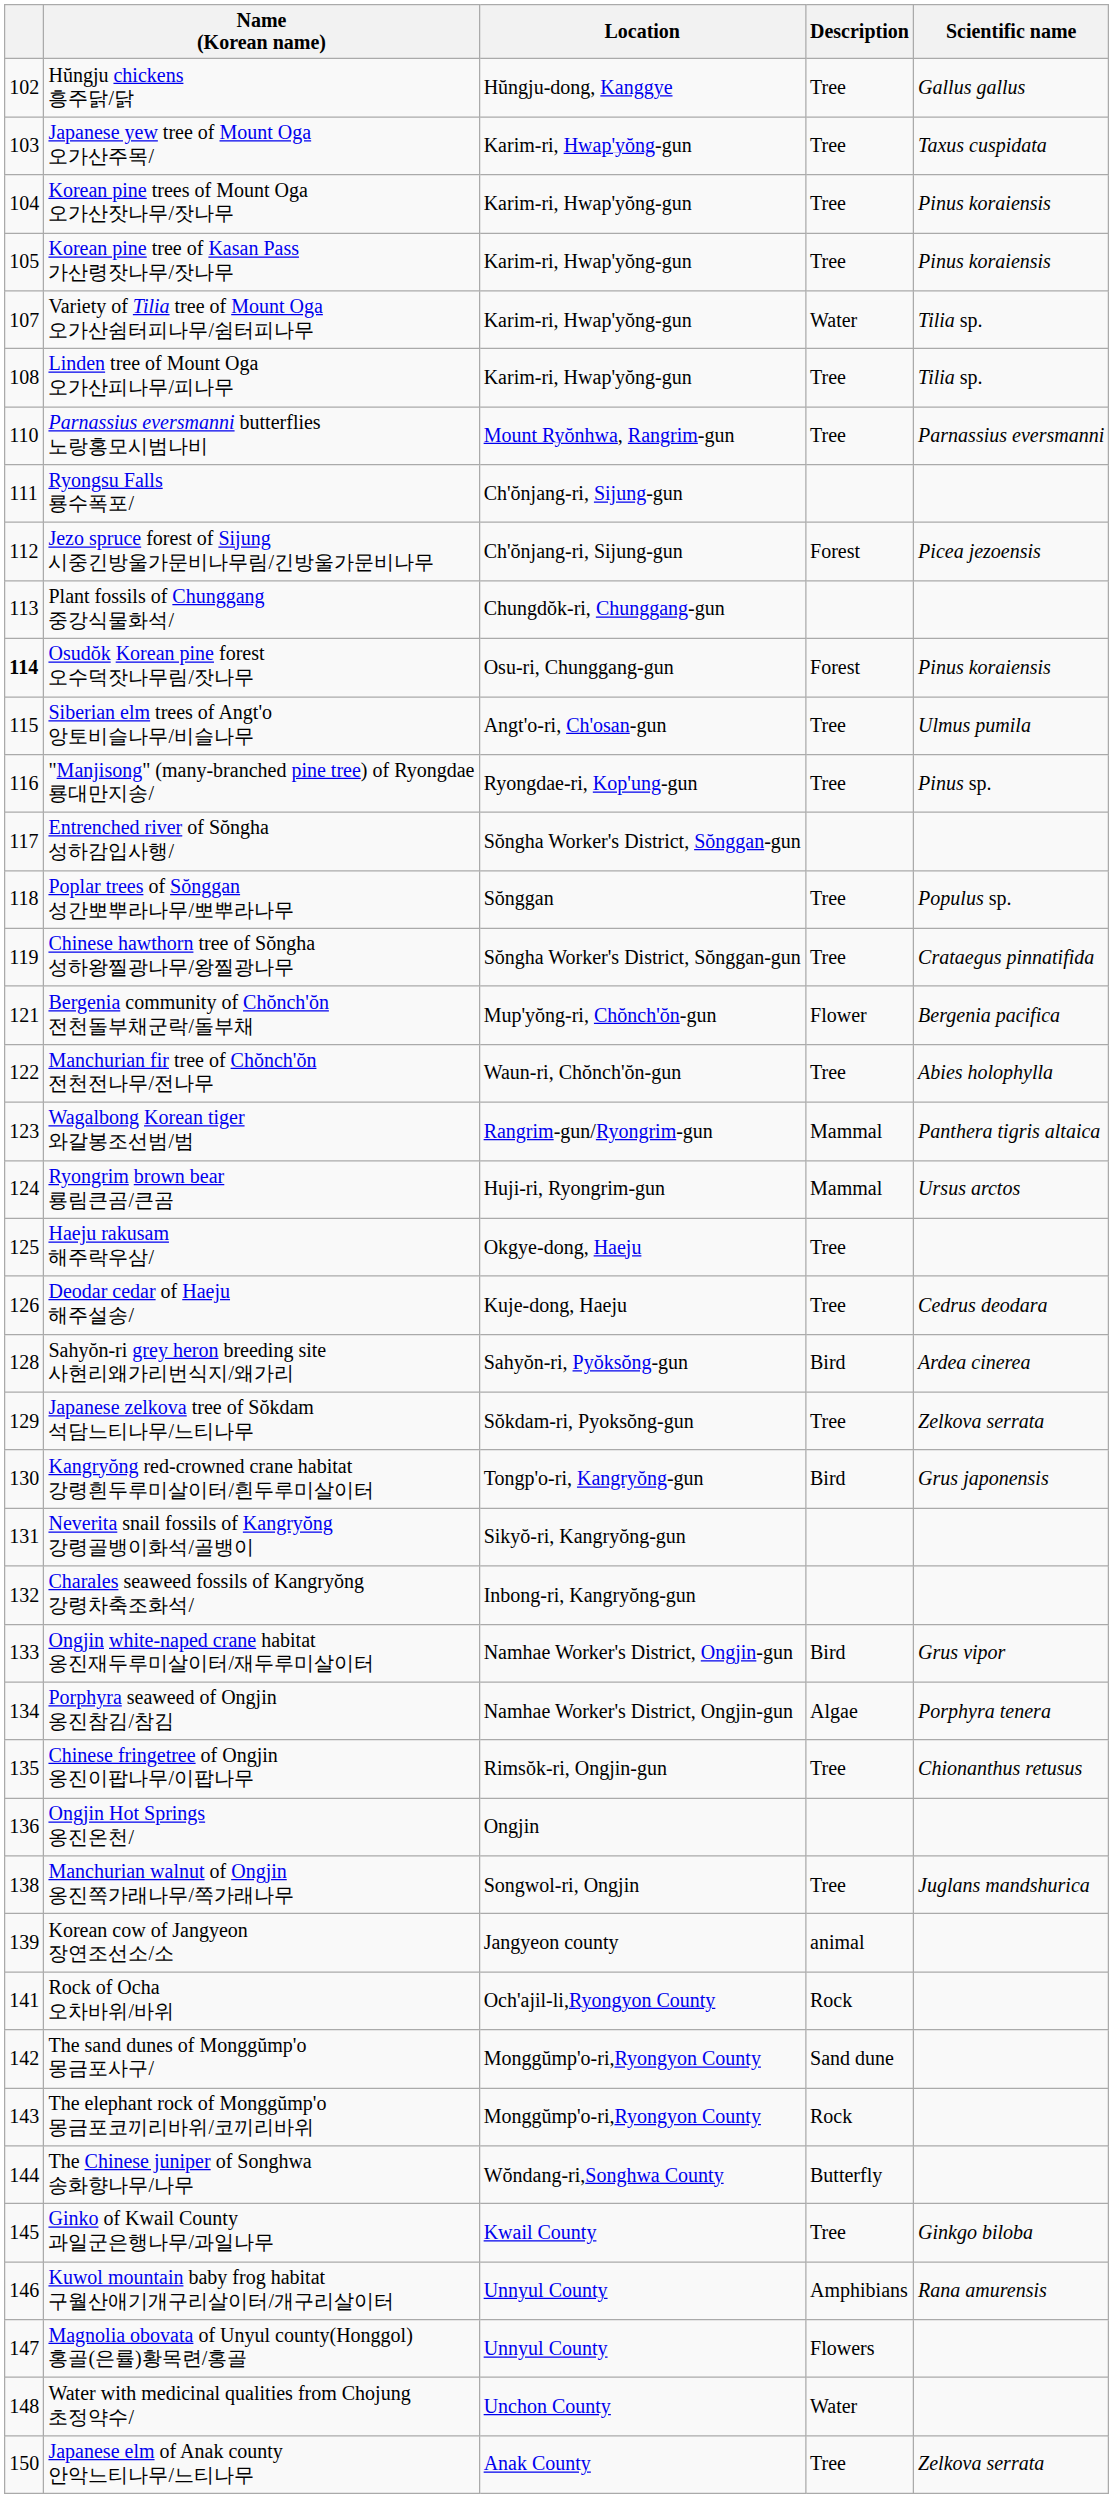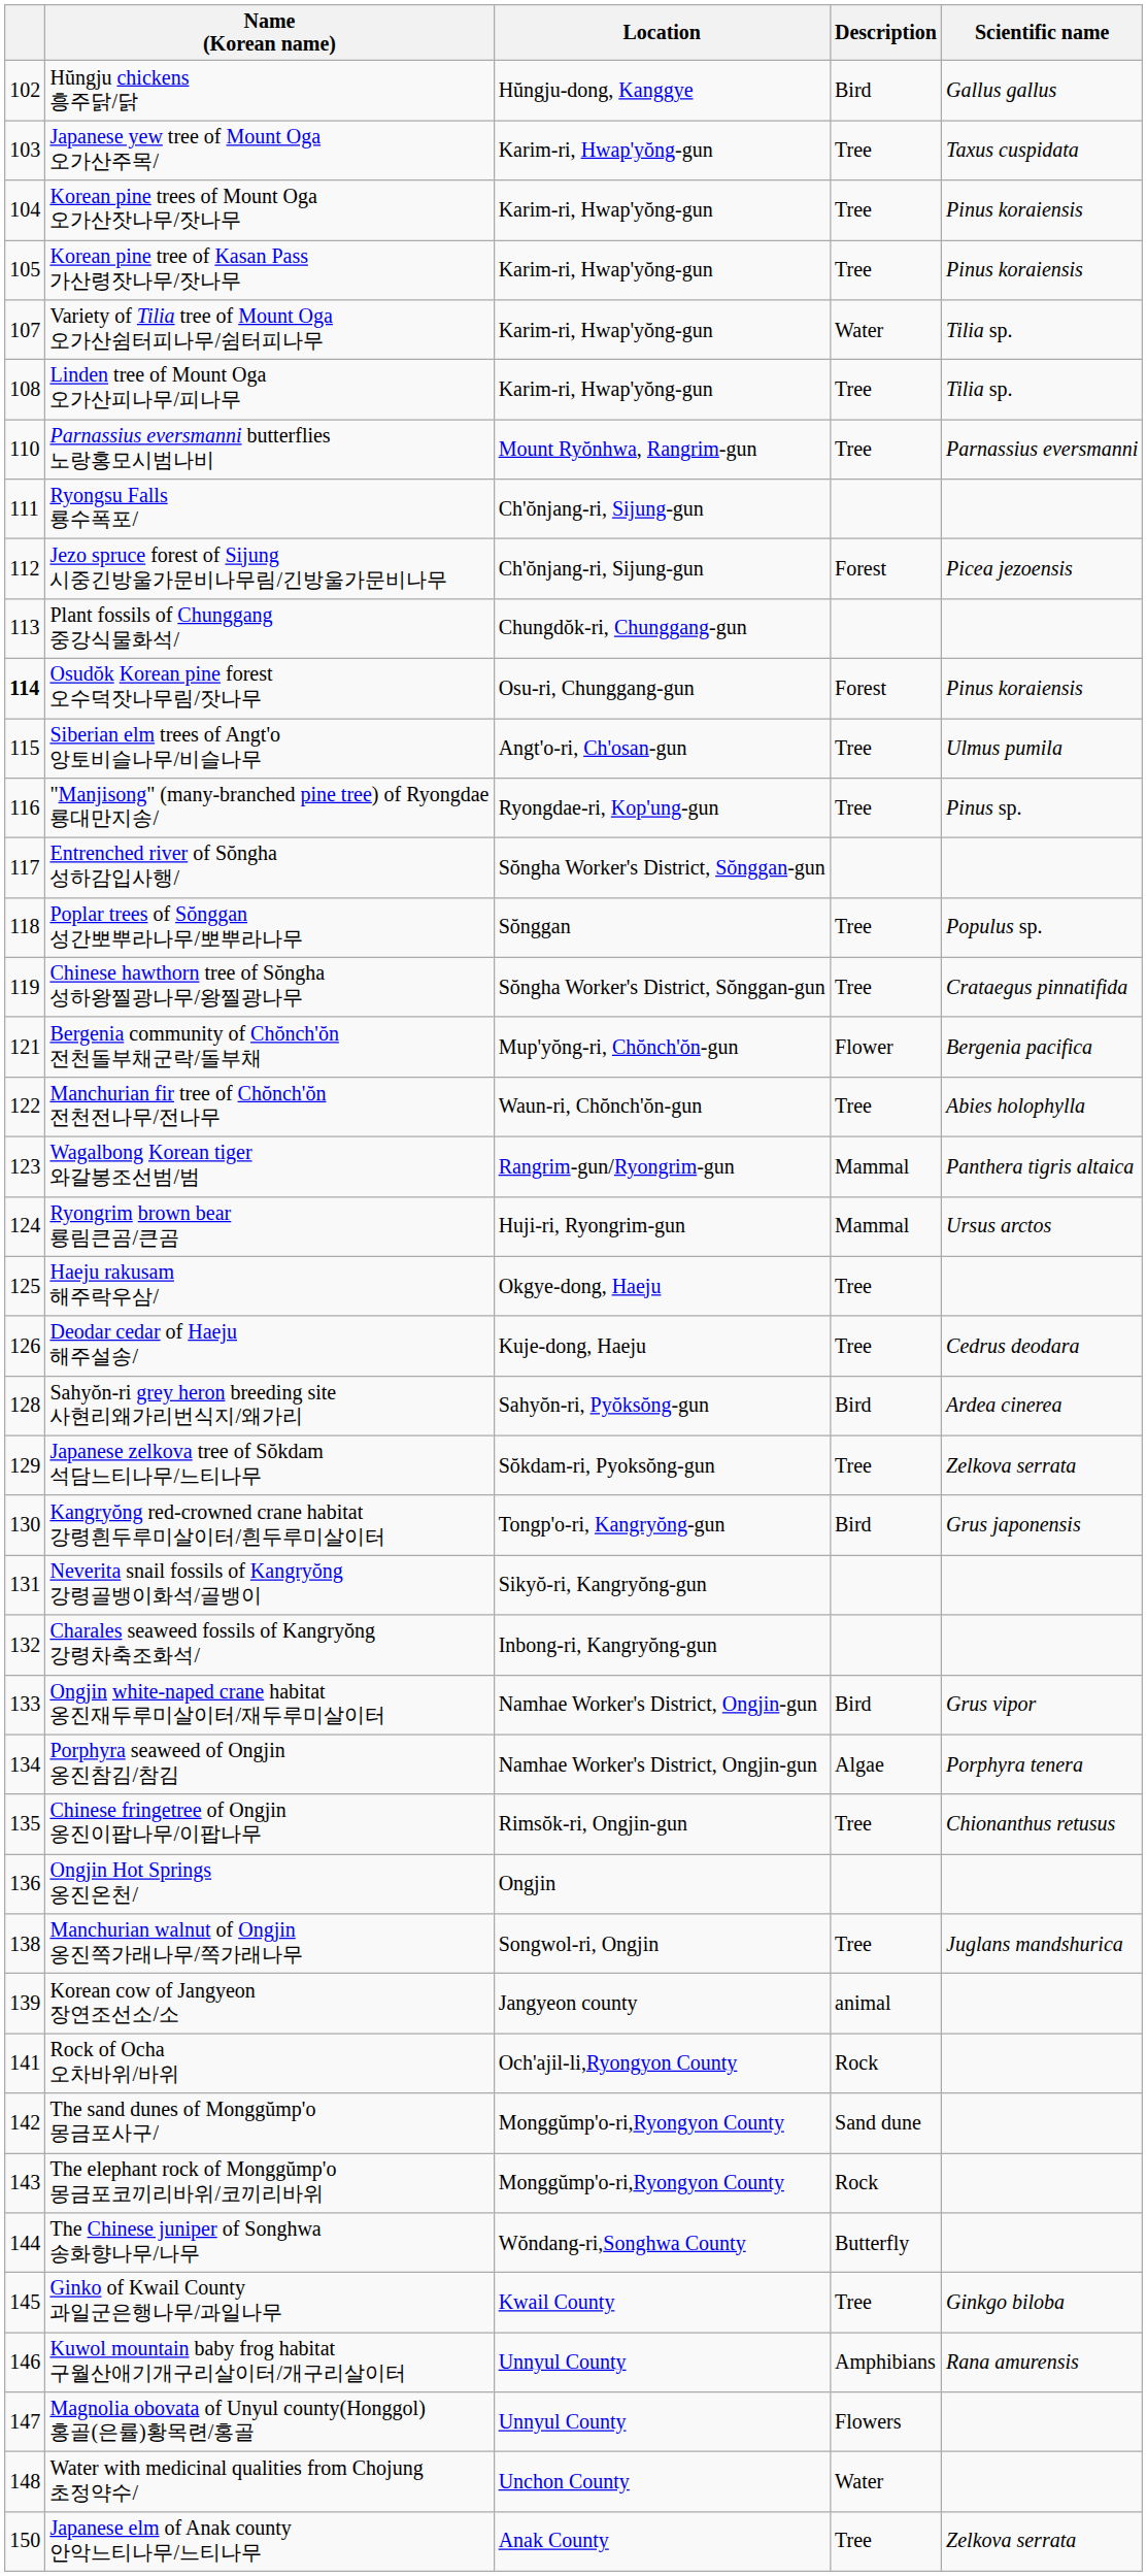Hŭngju chickens 흥주닭/닭 | Description: Tree -> Bird
